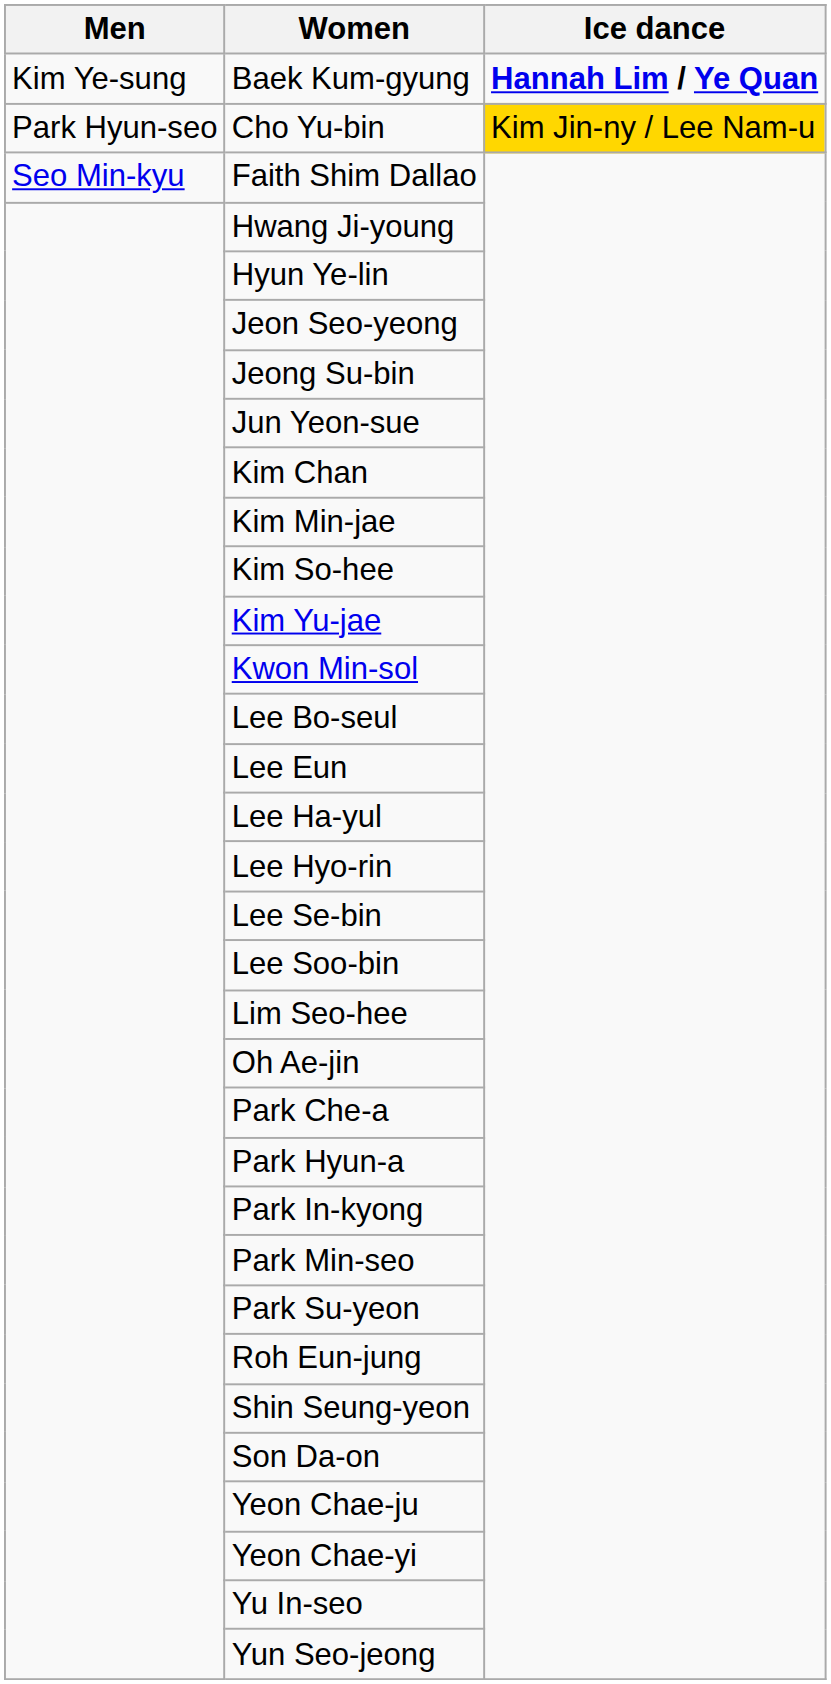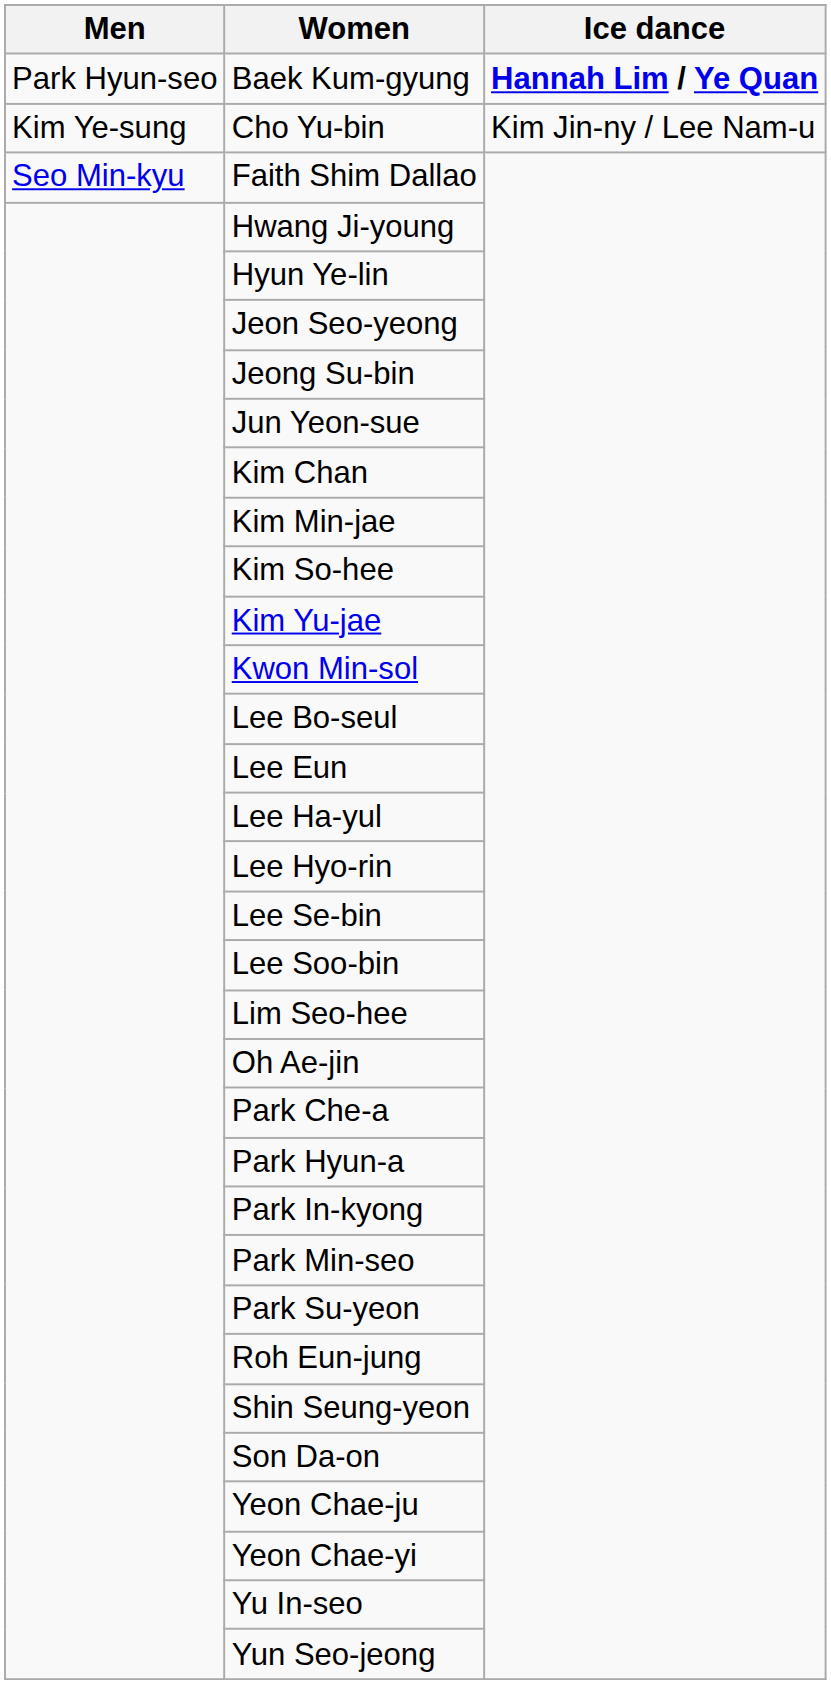Baek Kum-gyung | Men: Kim Ye-sung -> Park Hyun-seo
Cho Yu-bin | Men: Park Hyun-seo -> Kim Ye-sung
Cho Yu-bin | Ice dance: gold background -> no background
